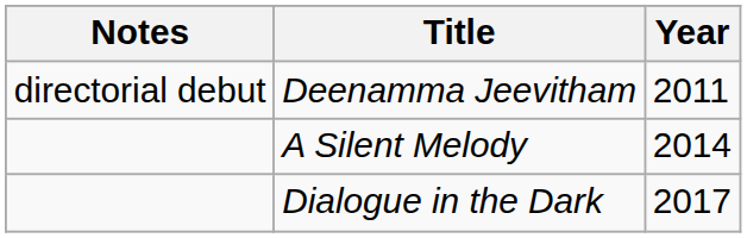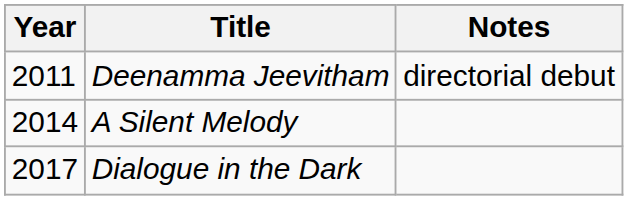columns swapped: Year <-> Notes
